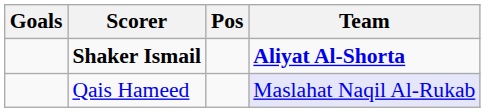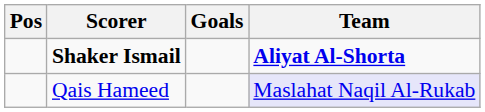columns swapped: Pos <-> Goals
